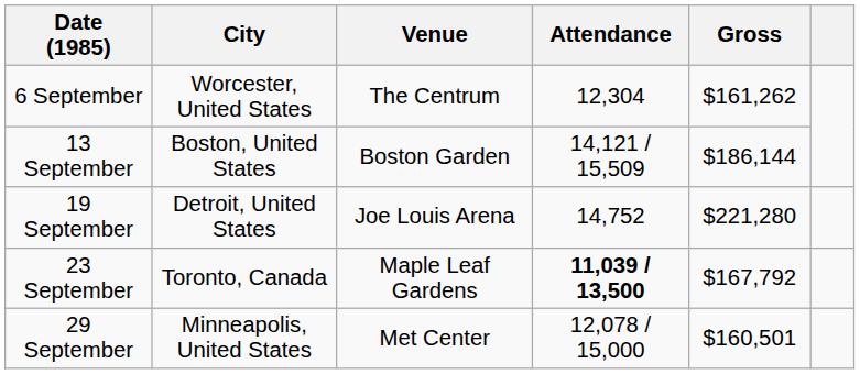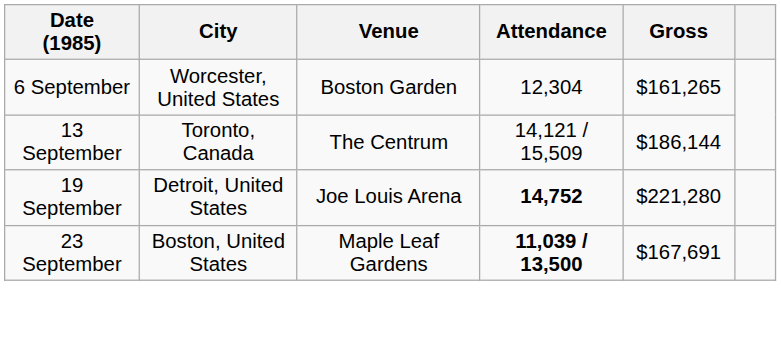6 September | Venue: The Centrum -> Boston Garden
6 September | Gross: $161,262 -> $161,265
13 September | City: Boston, United States -> Toronto, Canada
13 September | Venue: Boston Garden -> The Centrum
19 September | Attendance: normal -> bold
23 September | City: Toronto, Canada -> Boston, United States
23 September | Gross: $167,792 -> $167,691
- row: 29 September | Minneapolis, United States | Met Center | 12,078 / 15,000 | $160,501
